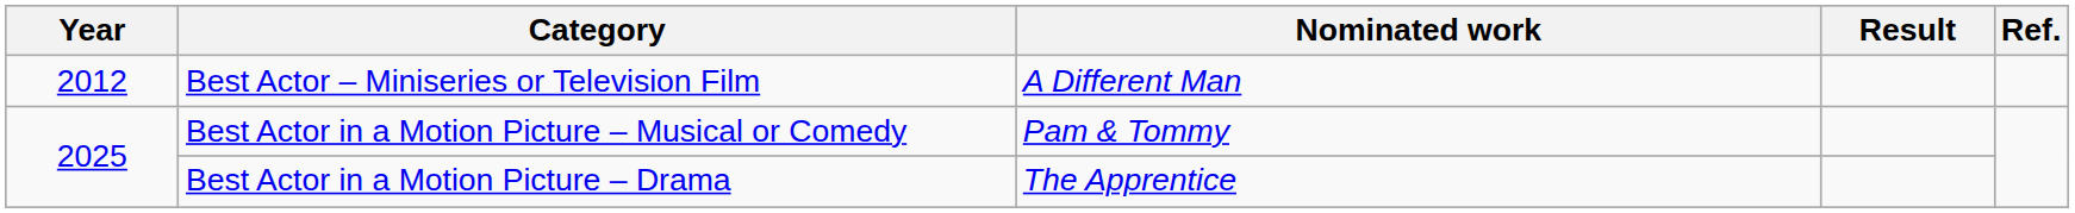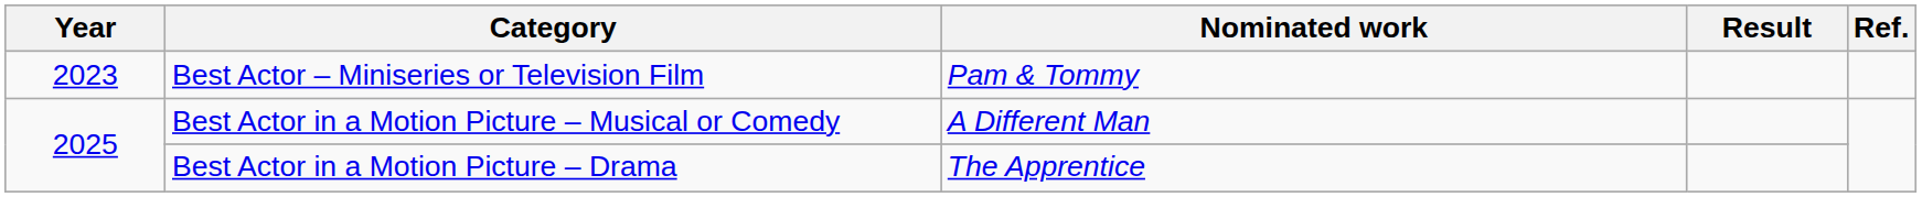Best Actor – Miniseries or Television Film | Year: 2012 -> 2023
Best Actor – Miniseries or Television Film | Nominated work: A Different Man -> Pam & Tommy
Best Actor in a Motion Picture – Musical or Comedy | Nominated work: Pam & Tommy -> A Different Man
